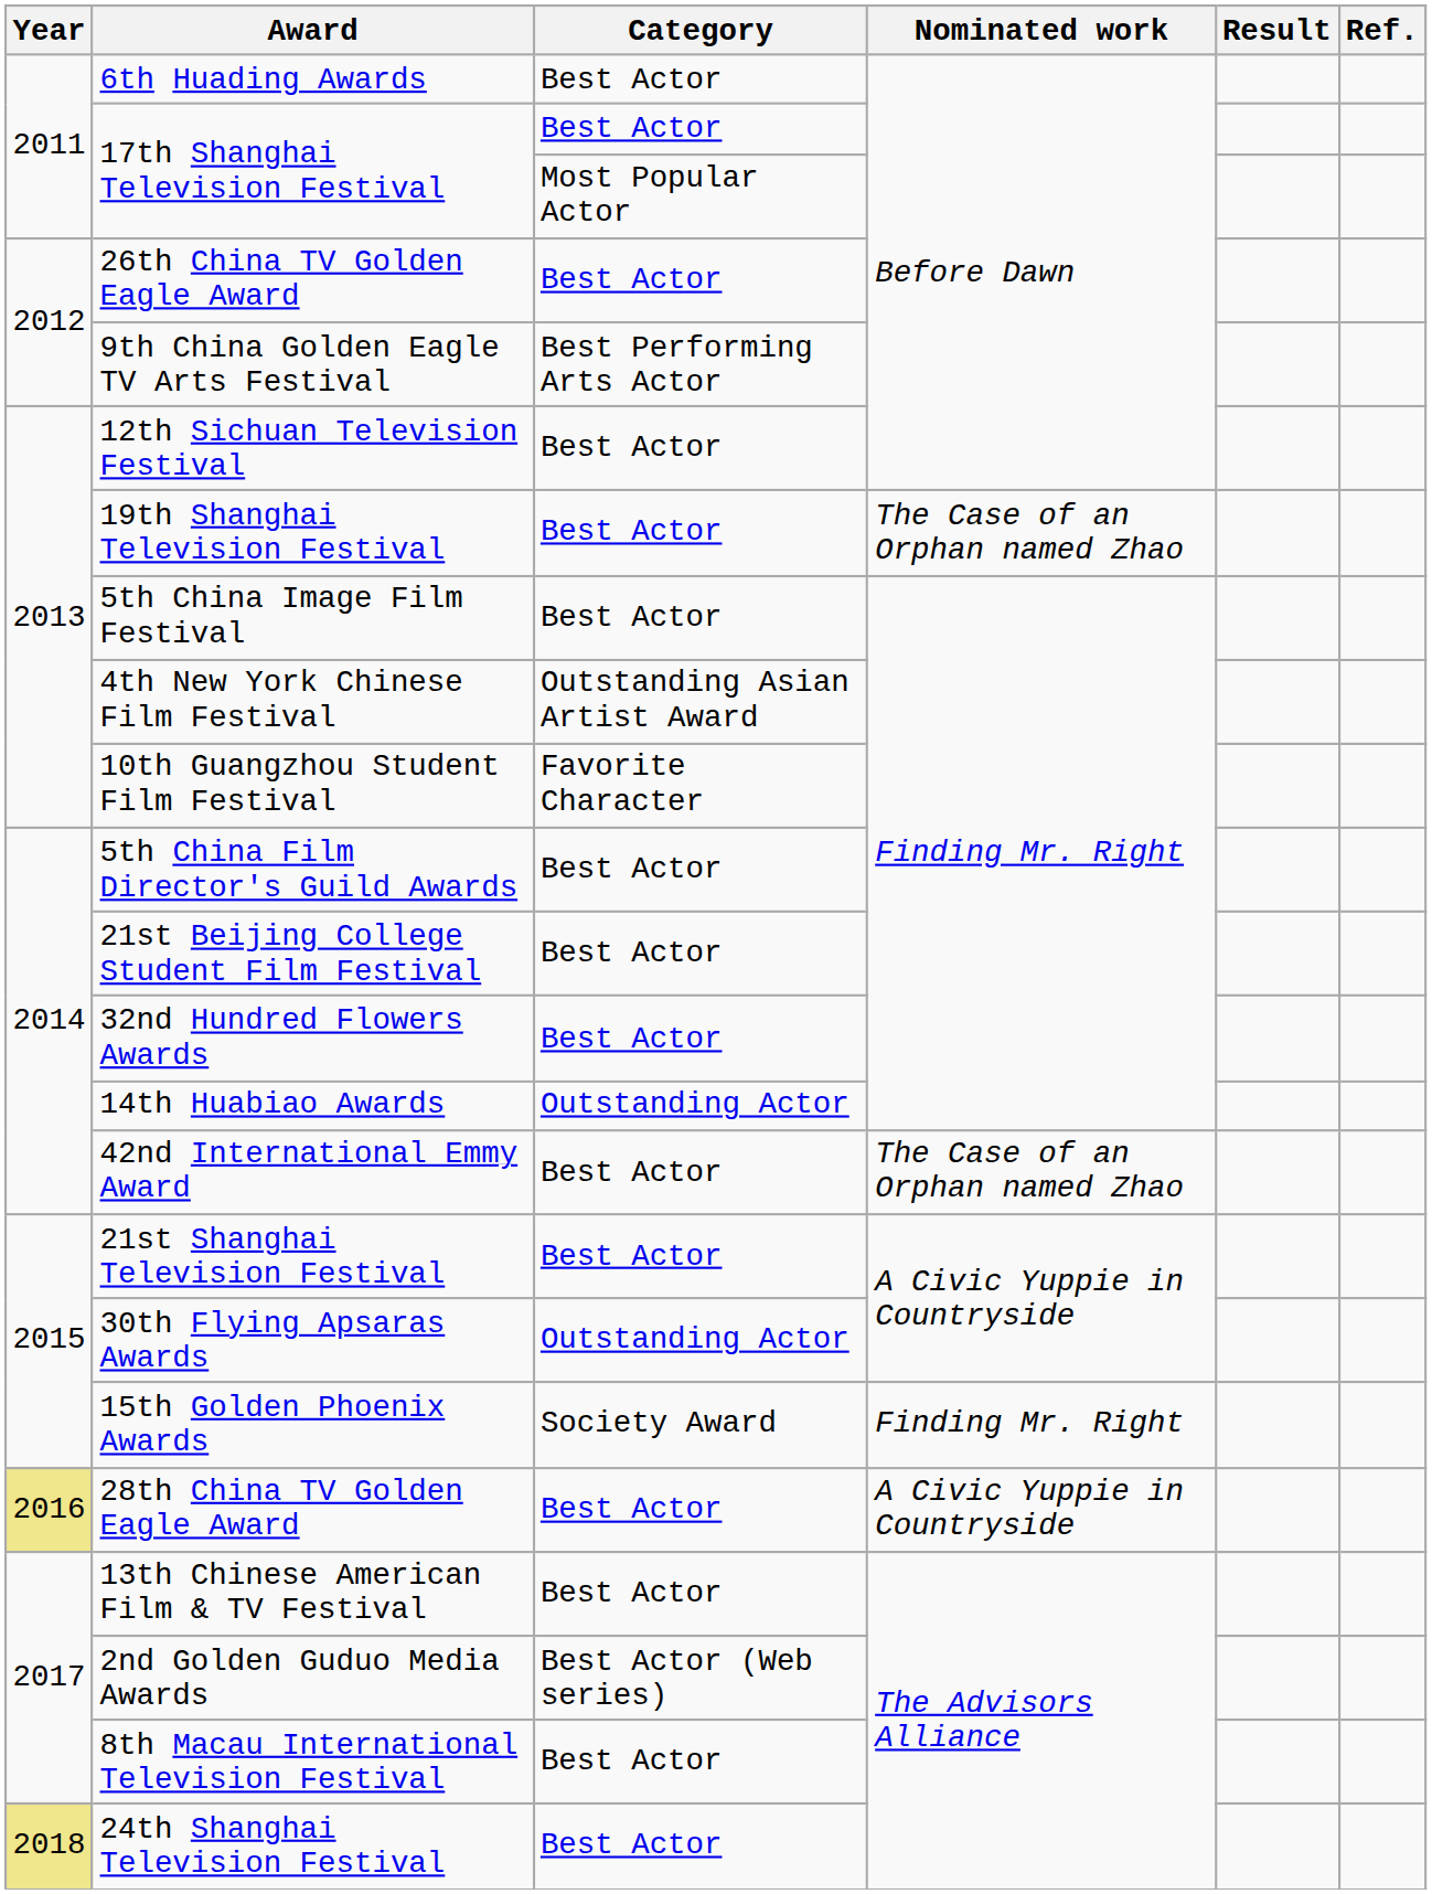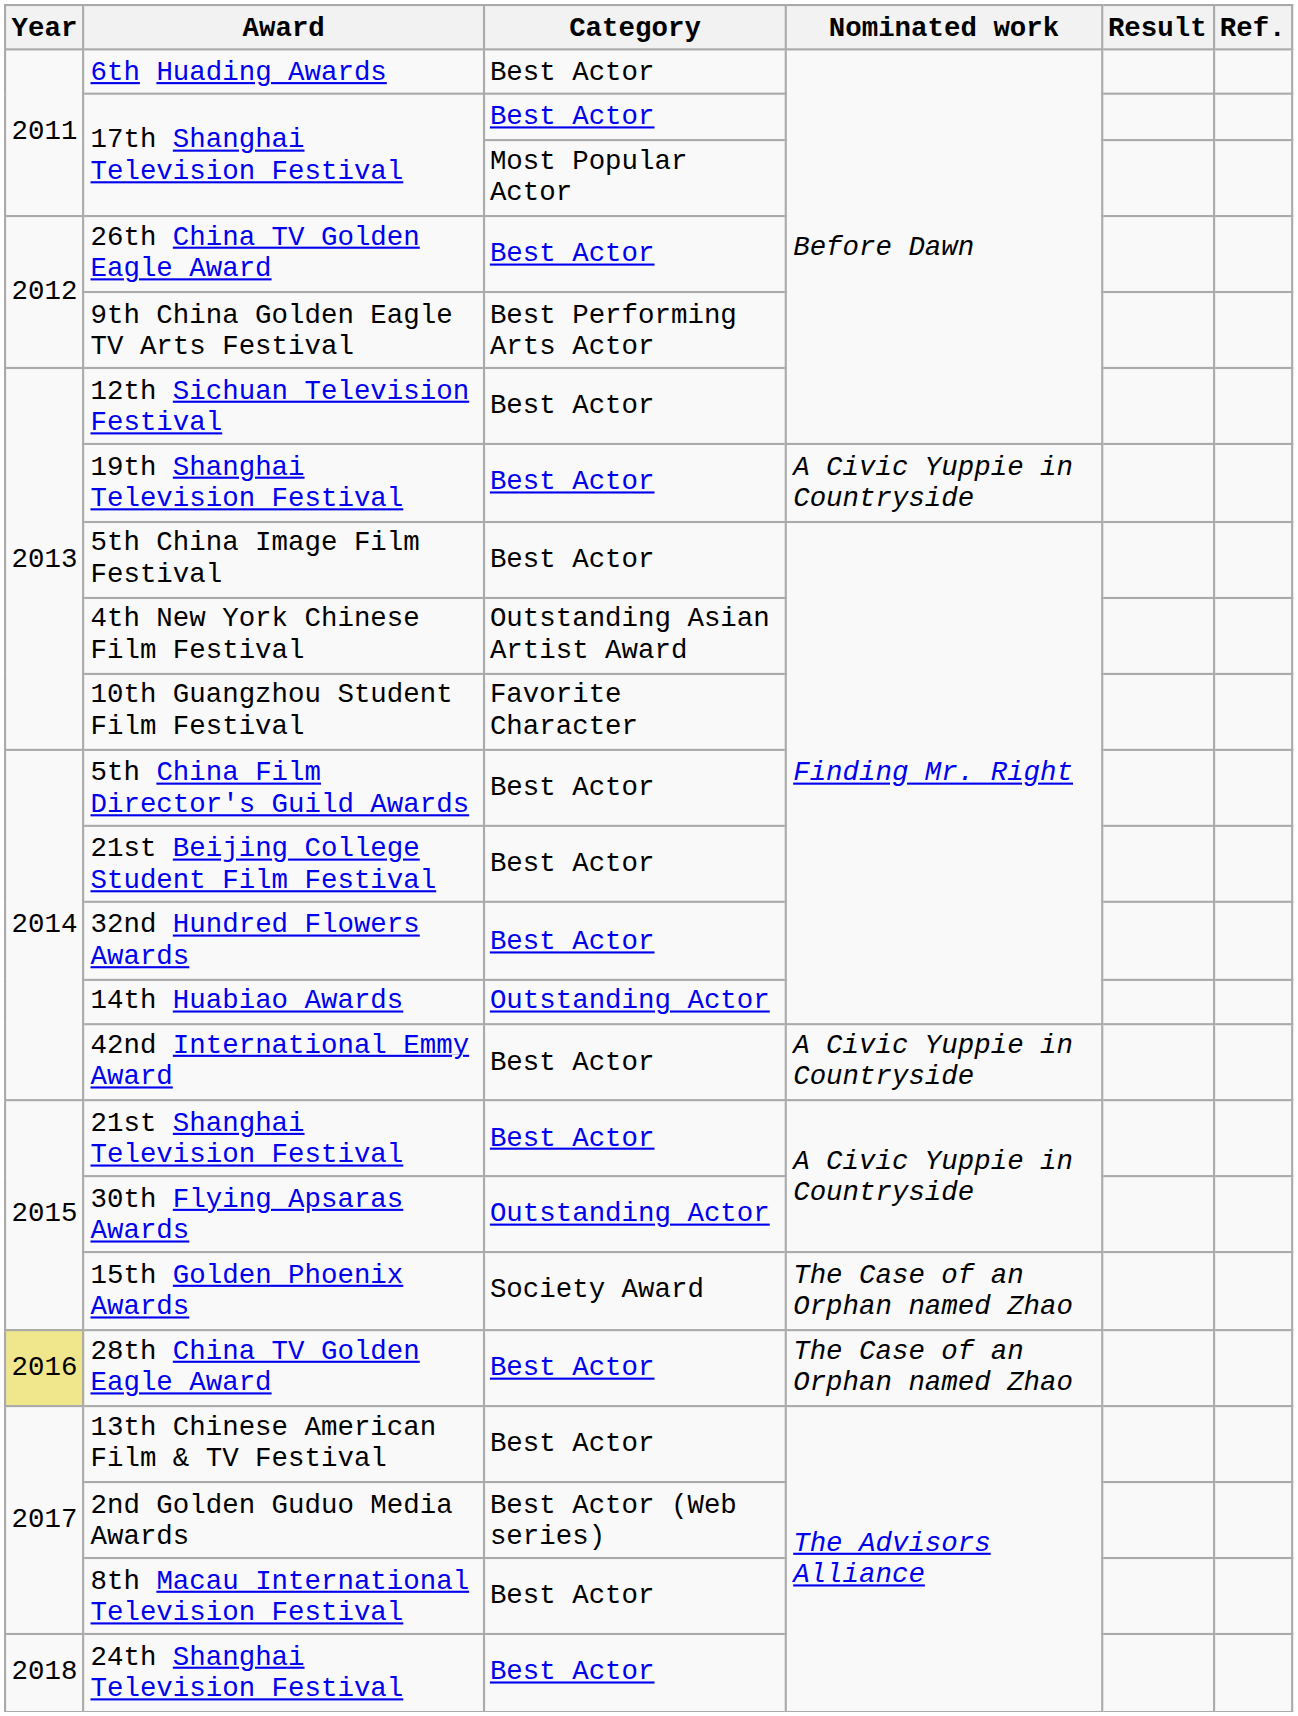19th Shanghai Television Festival | Nominated work: The Case of an Orphan named Zhao -> A Civic Yuppie in Countryside
42nd International Emmy Award | Nominated work: The Case of an Orphan named Zhao -> A Civic Yuppie in Countryside
15th Golden Phoenix Awards | Nominated work: Finding Mr. Right -> The Case of an Orphan named Zhao
28th China TV Golden Eagle Award | Nominated work: A Civic Yuppie in Countryside -> The Case of an Orphan named Zhao
24th Shanghai Television Festival | Year: khaki background -> no background
